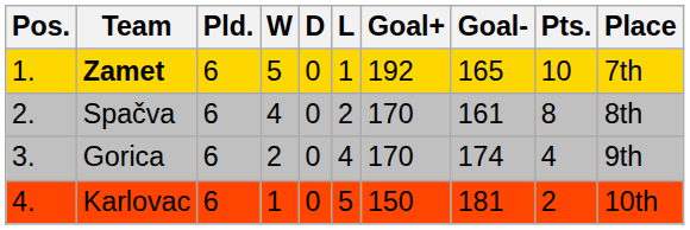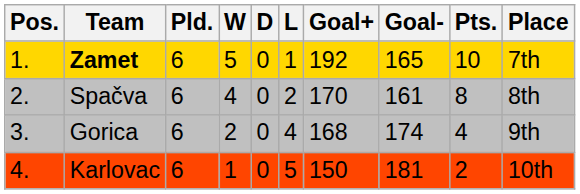Gorica | Goal+: 170 -> 168
